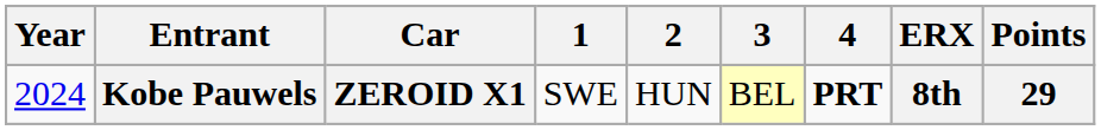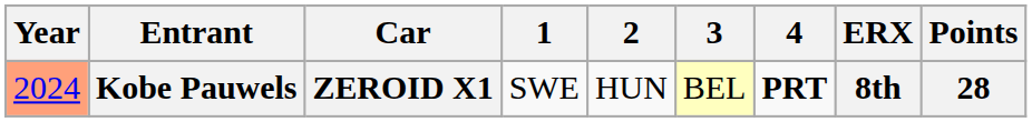Kobe Pauwels | Year: no background -> lightsalmon background
Kobe Pauwels | Points: 29 -> 28
